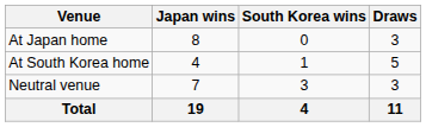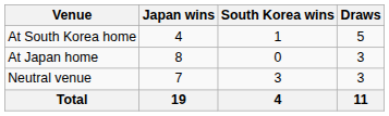rows swapped: At Japan home <-> At South Korea home
